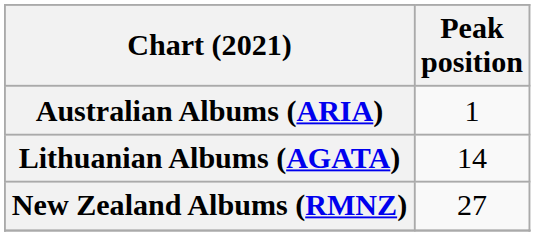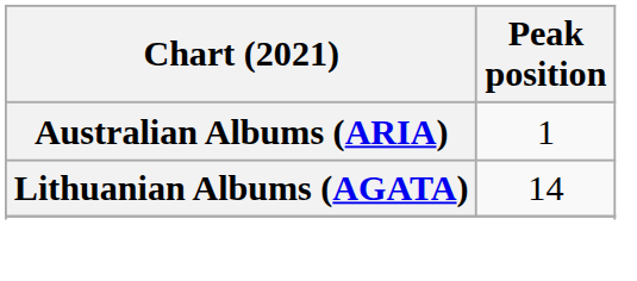- row: New Zealand Albums (RMNZ) | 27
